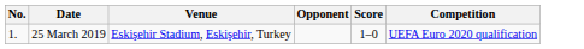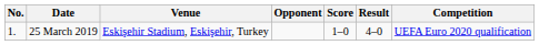+ column: Result | 4–0
